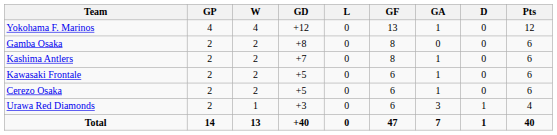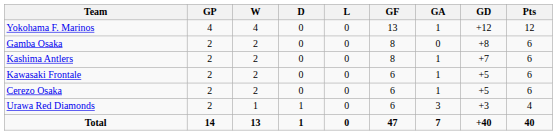columns swapped: D <-> GD
